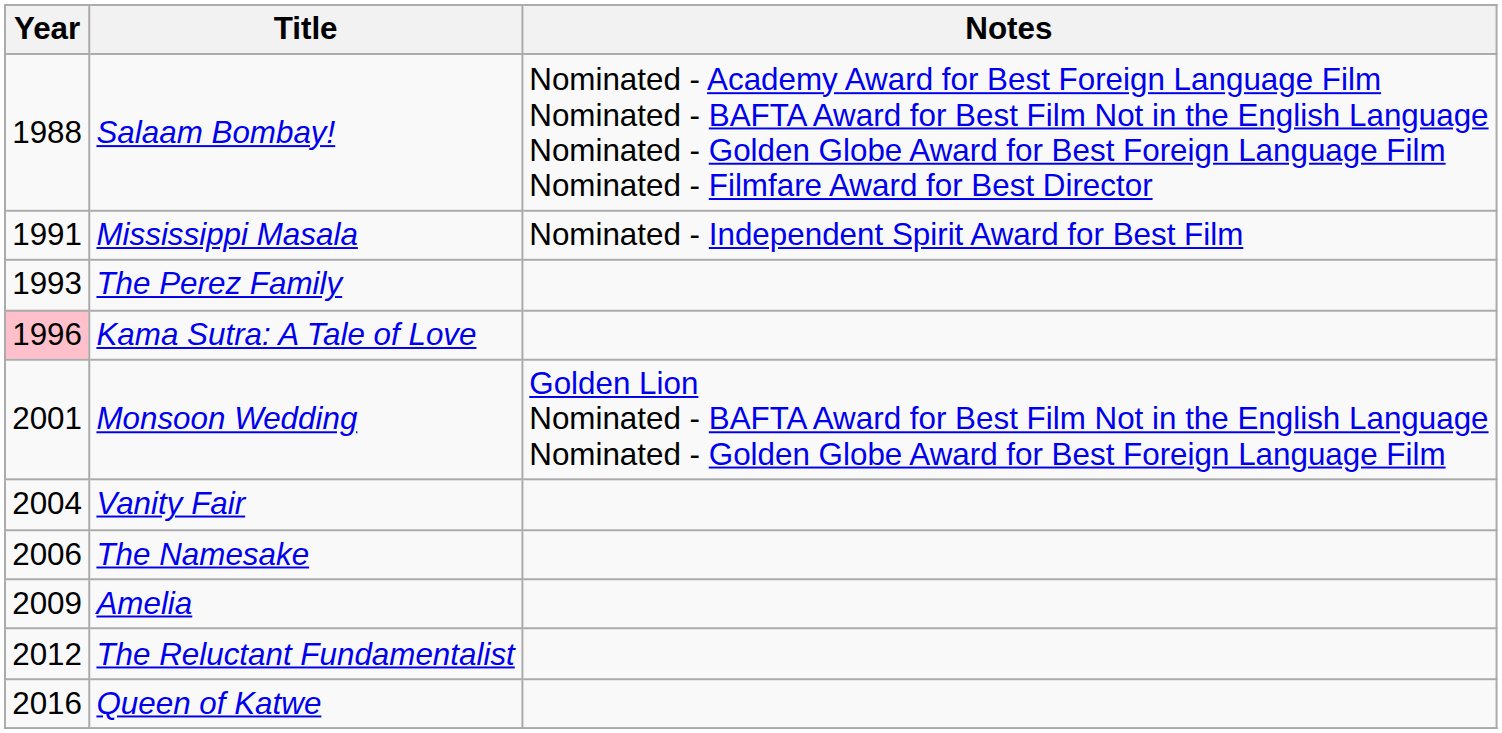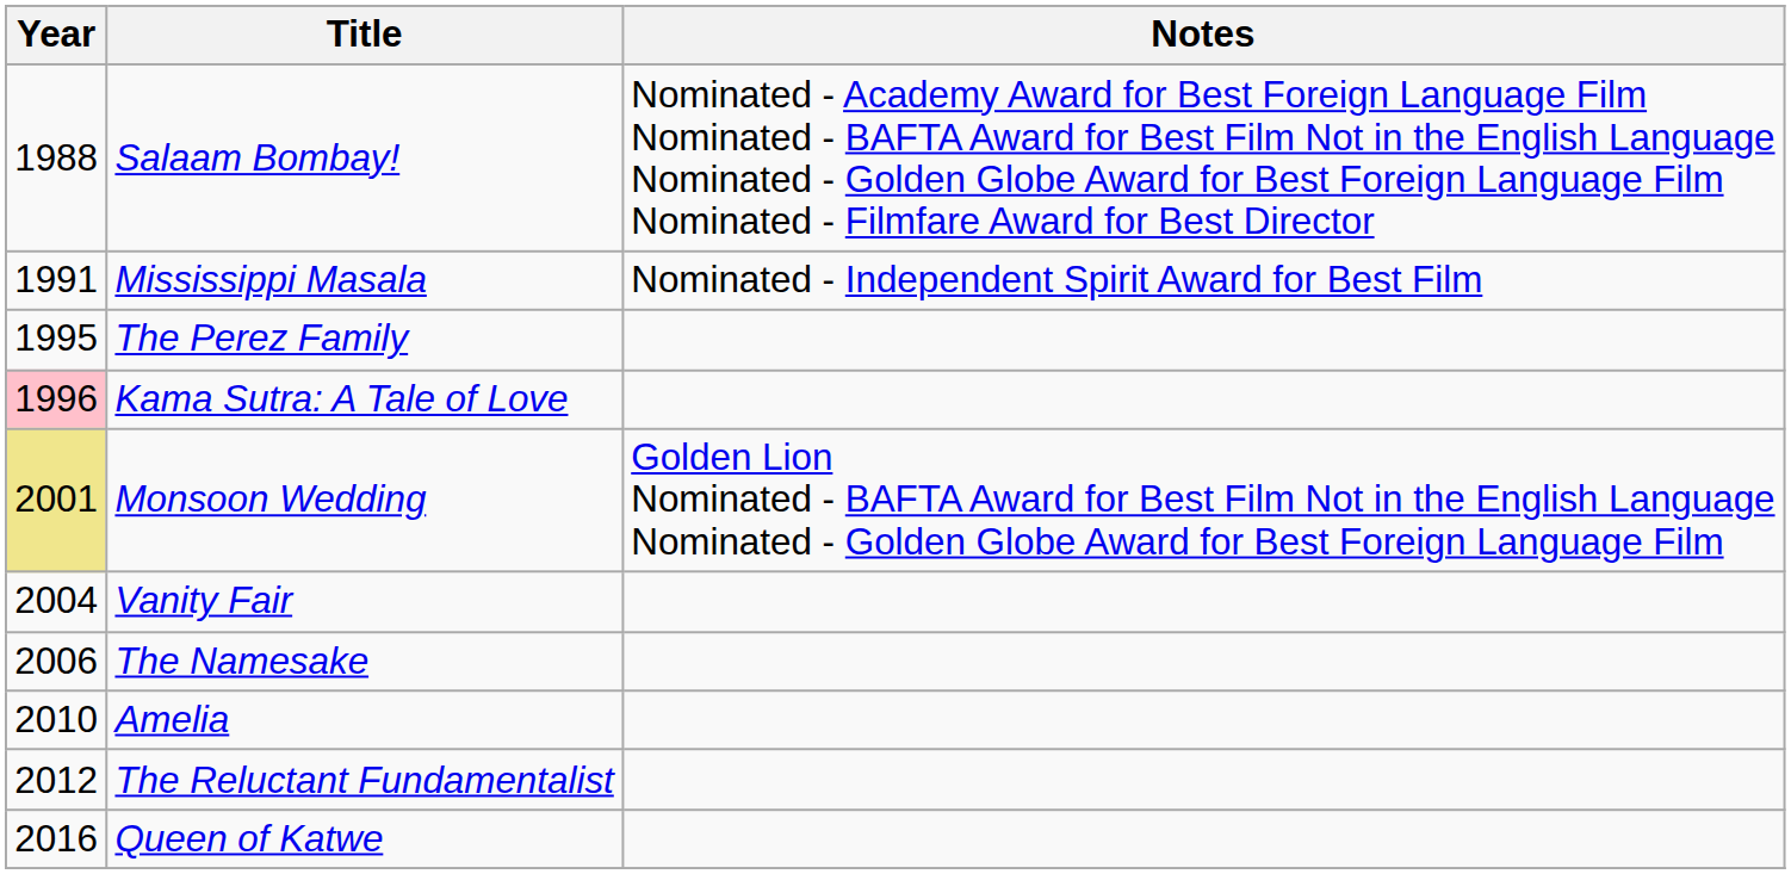The Perez Family | Year: 1993 -> 1995
Monsoon Wedding | Year: no background -> khaki background
Amelia | Year: 2009 -> 2010
